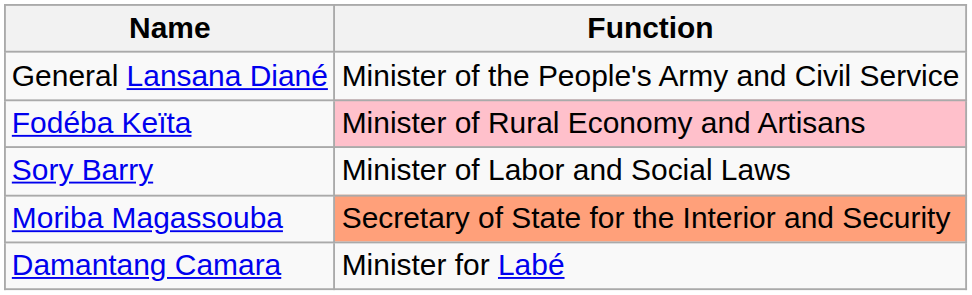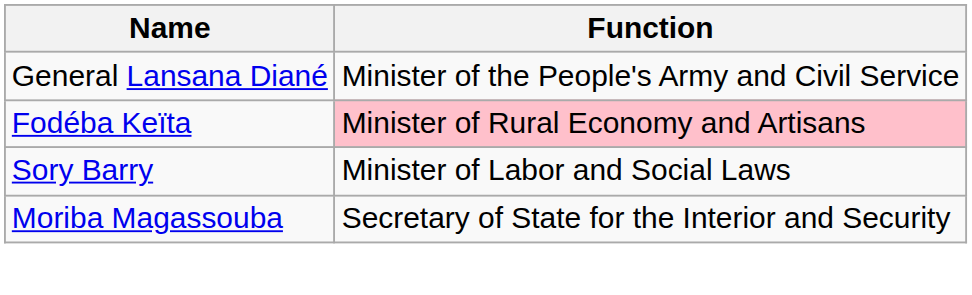Moriba Magassouba | Function: lightsalmon background -> no background
- row: Damantang Camara | Minister for Labé
